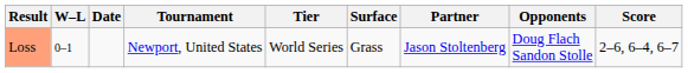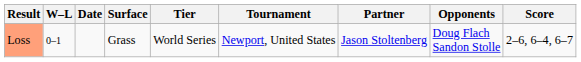columns swapped: Tournament <-> Surface
